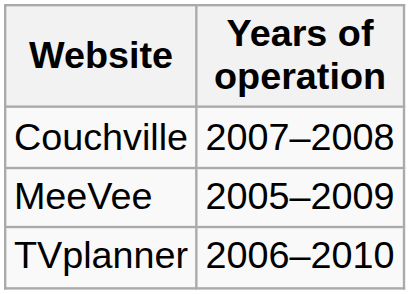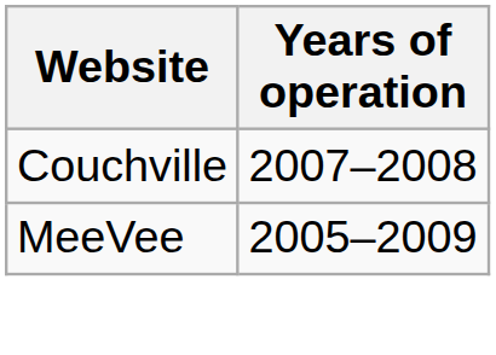- row: TVplanner | 2006–2010
